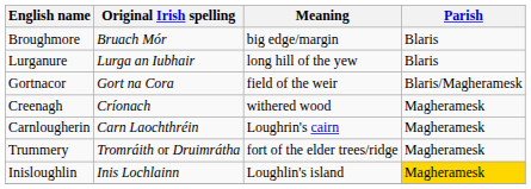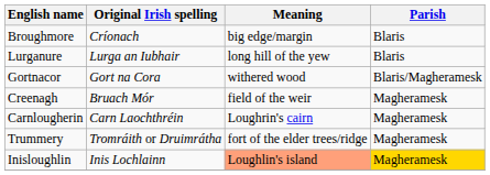Broughmore | Original Irish spelling: Bruach Mór -> Críonach
Gortnacor | Meaning: field of the weir -> withered wood
Creenagh | Original Irish spelling: Críonach -> Bruach Mór
Creenagh | Meaning: withered wood -> field of the weir
Inisloughlin | Meaning: no background -> lightsalmon background
